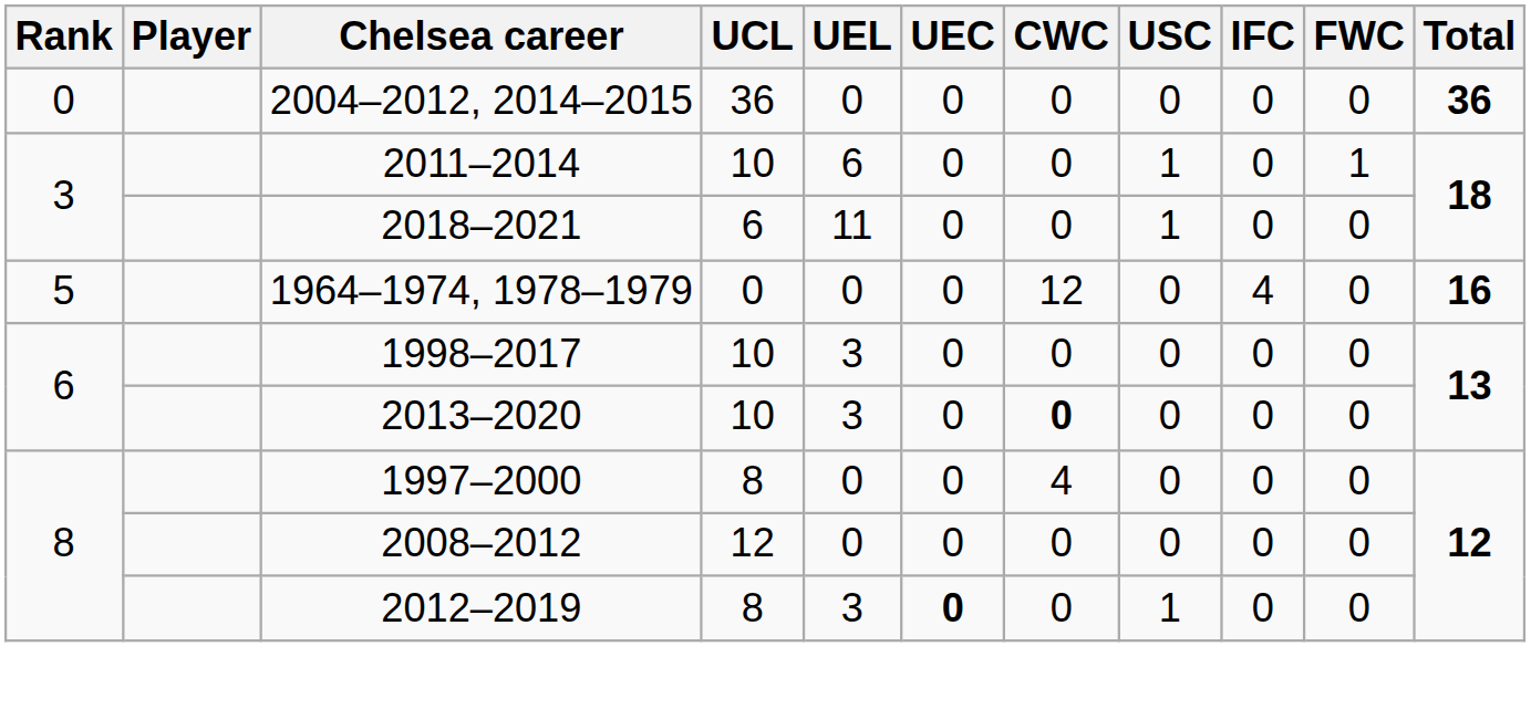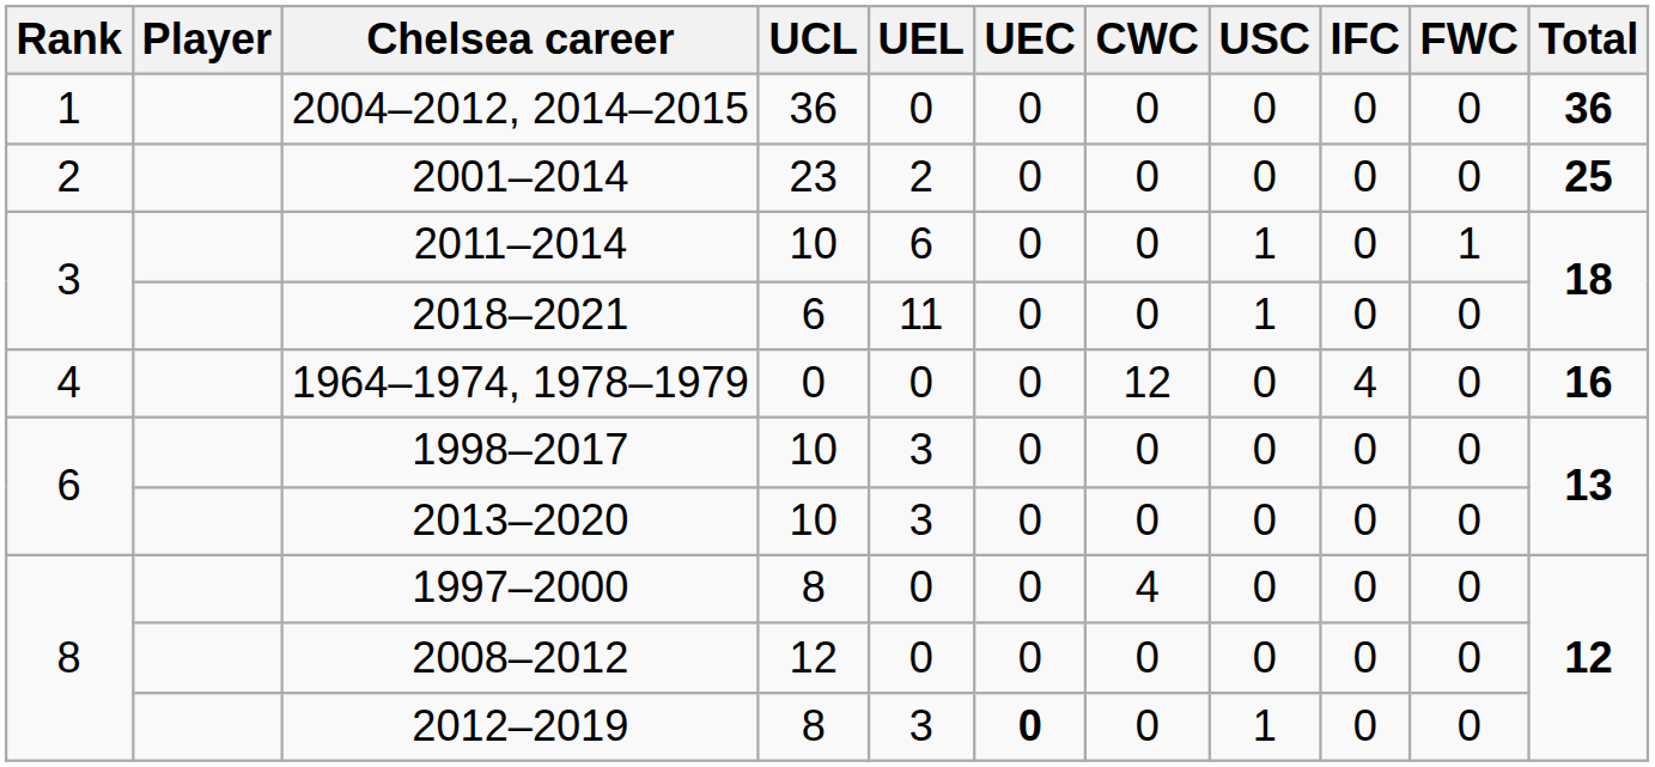2004–2012, 2014–2015 | Rank: 0 -> 1
+ row: 2 | 2001–2014 | 23 | 2 | 0 | 0 | 0 | 0 | 0 | 25
1964–1974, 1978–1979 | Rank: 5 -> 4
2013–2020 | CWC: bold -> normal
